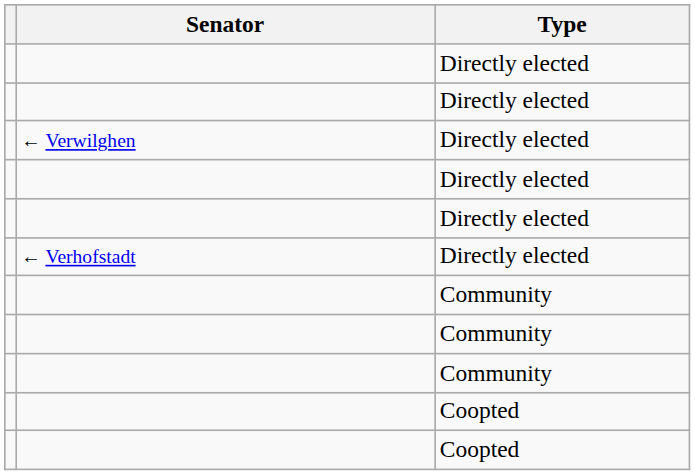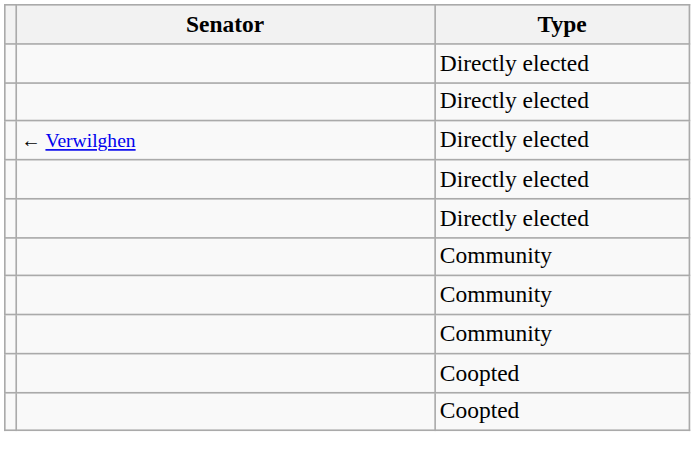- row: ← Verhofstadt | Directly elected
